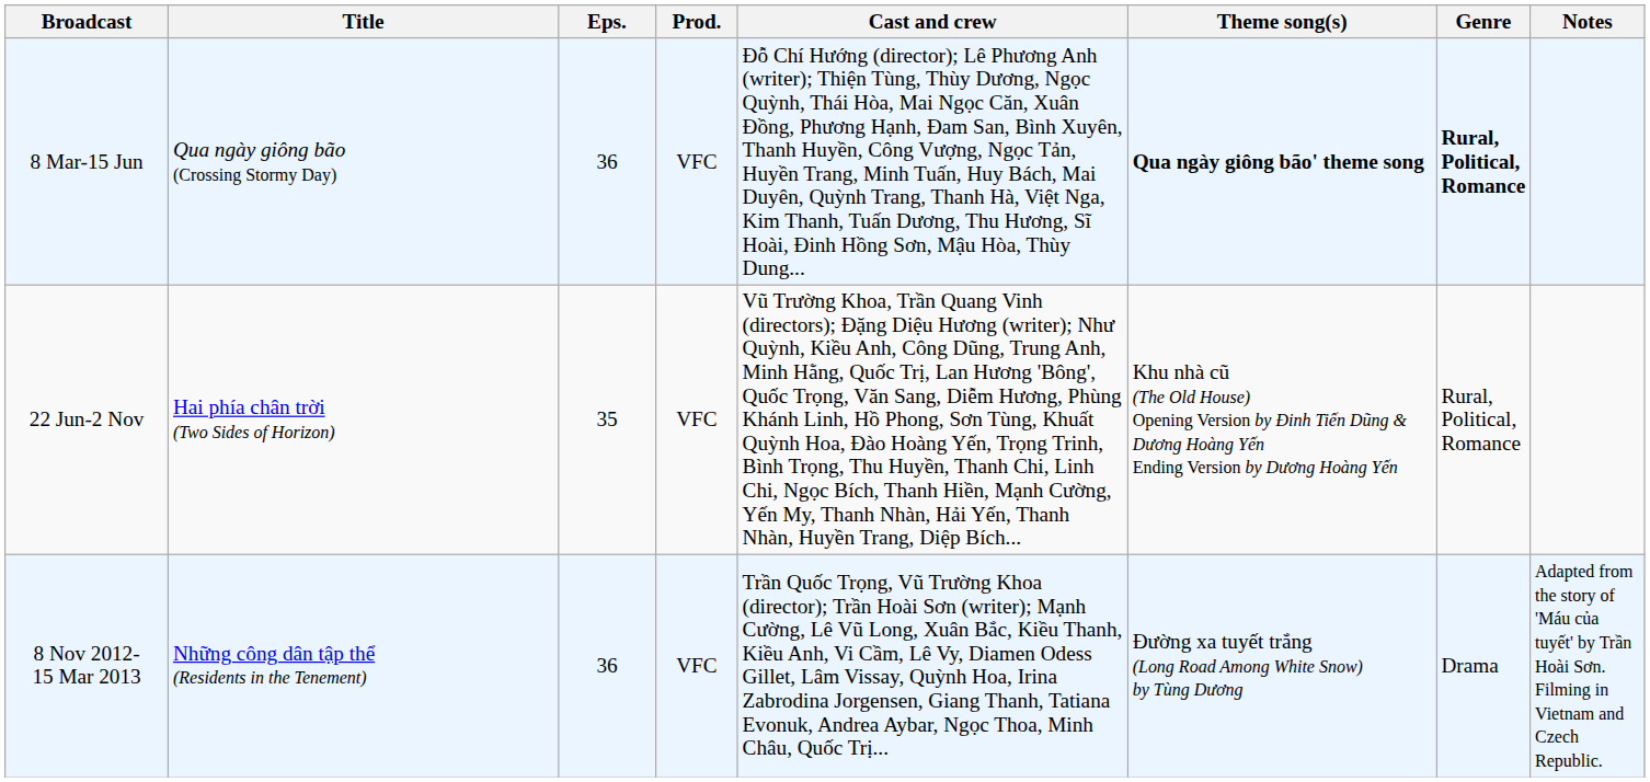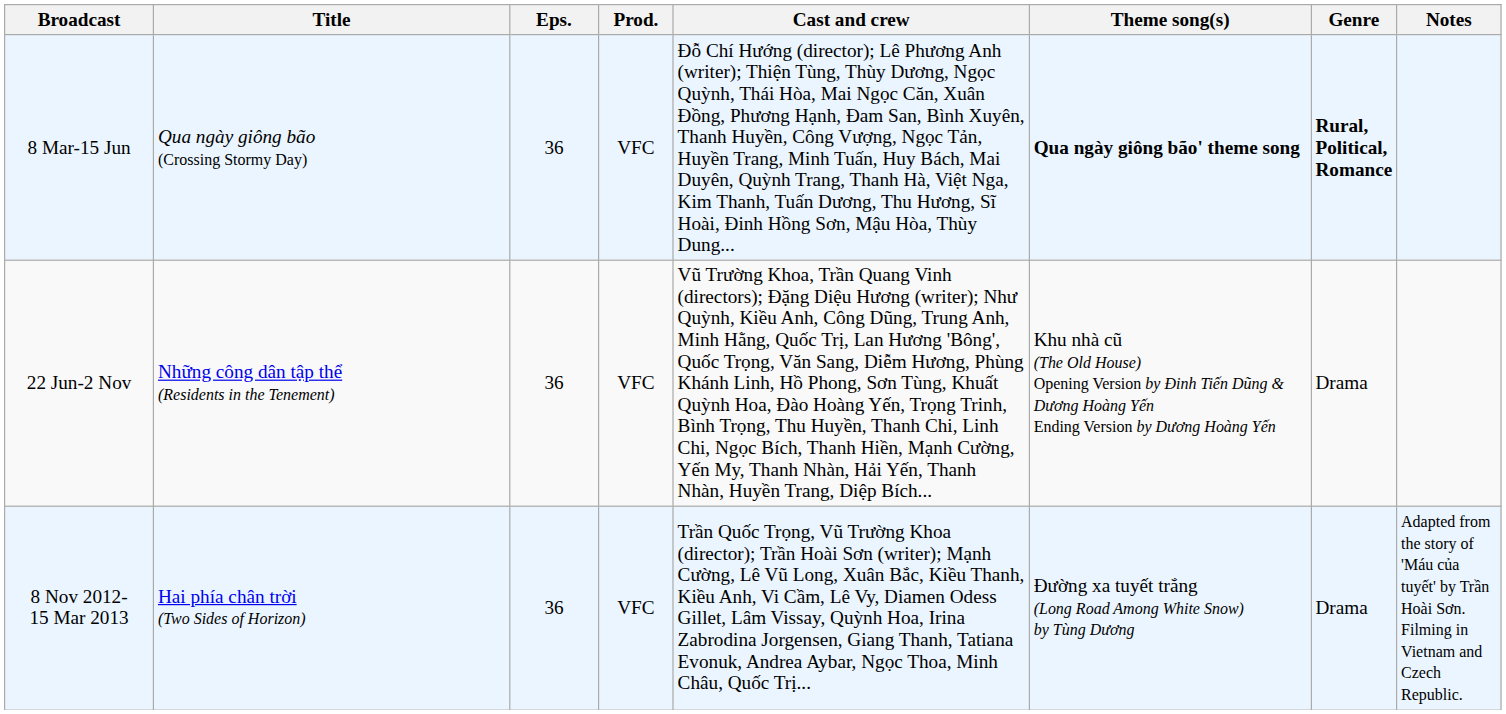22 Jun-2 Nov | Title: Hai phía chân trời (Two Sides of Horizon) -> Những công dân tập thể (Residents in the Tenement)
22 Jun-2 Nov | Eps.: 35 -> 36
22 Jun-2 Nov | Genre: Rural, Political, Romance -> Drama
8 Nov 2012- 15 Mar 2013 | Title: Những công dân tập thể (Residents in the Tenement) -> Hai phía chân trời (Two Sides of Horizon)
